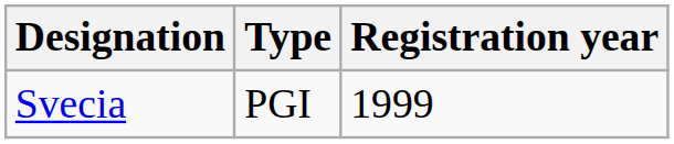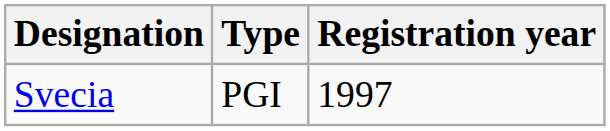Svecia | Registration year: 1999 -> 1997
